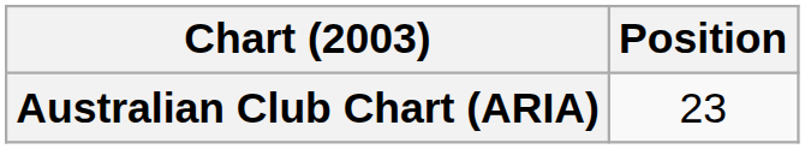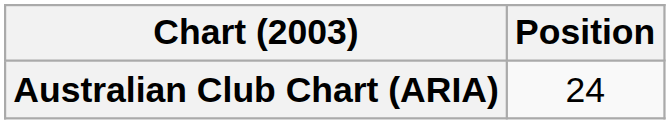Australian Club Chart (ARIA) | Position: 23 -> 24
